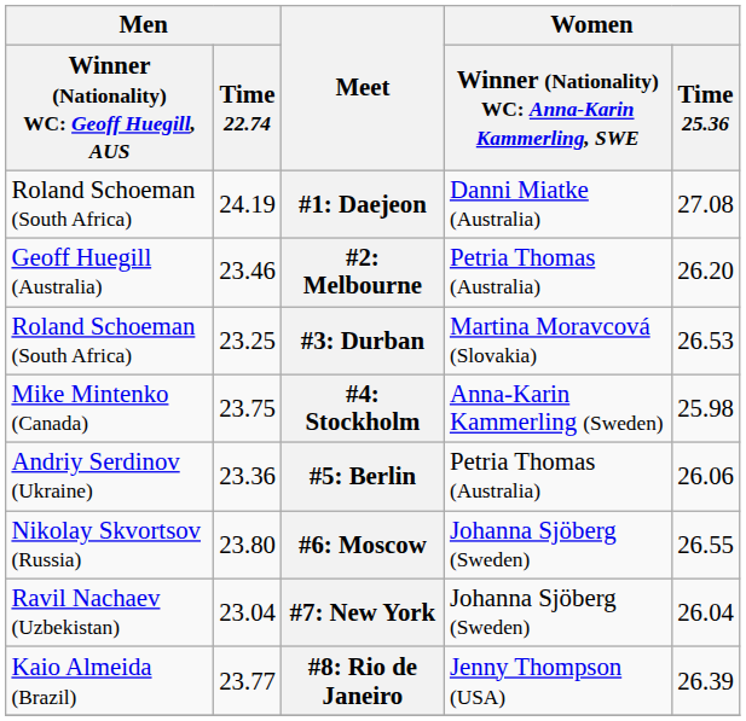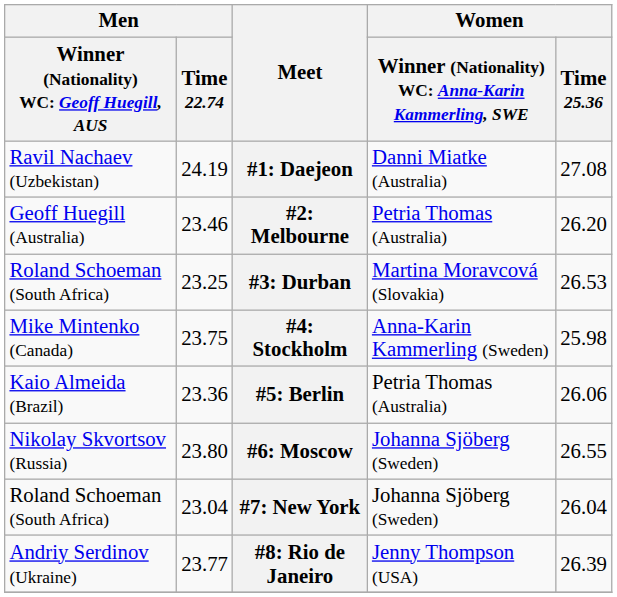#1: Daejeon | column 1: Roland Schoeman (South Africa) -> Ravil Nachaev (Uzbekistan)
#5: Berlin | column 1: Andriy Serdinov (Ukraine) -> Kaio Almeida (Brazil)
#7: New York | column 1: Ravil Nachaev (Uzbekistan) -> Roland Schoeman (South Africa)
#8: Rio de Janeiro | column 1: Kaio Almeida (Brazil) -> Andriy Serdinov (Ukraine)
